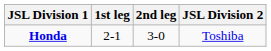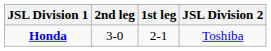columns swapped: 1st leg <-> 2nd leg
